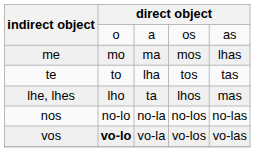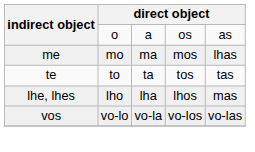te | column 3: lha -> ta
lhe, lhes | column 3: ta -> lha
- row: nos | no-lo | no-la | no-los | no-las
vos | column 2: bold -> normal
